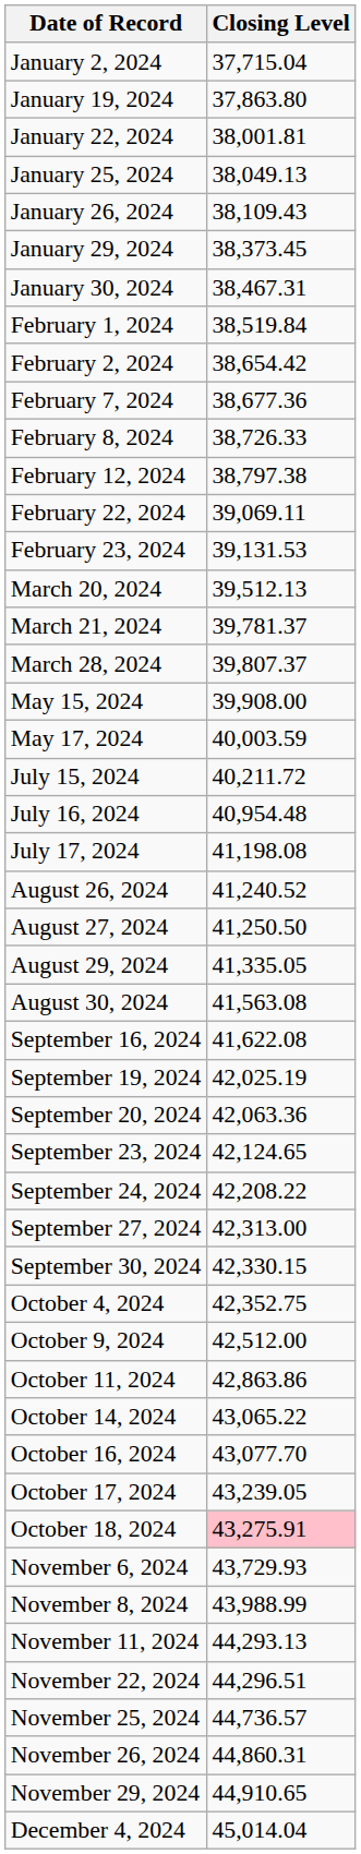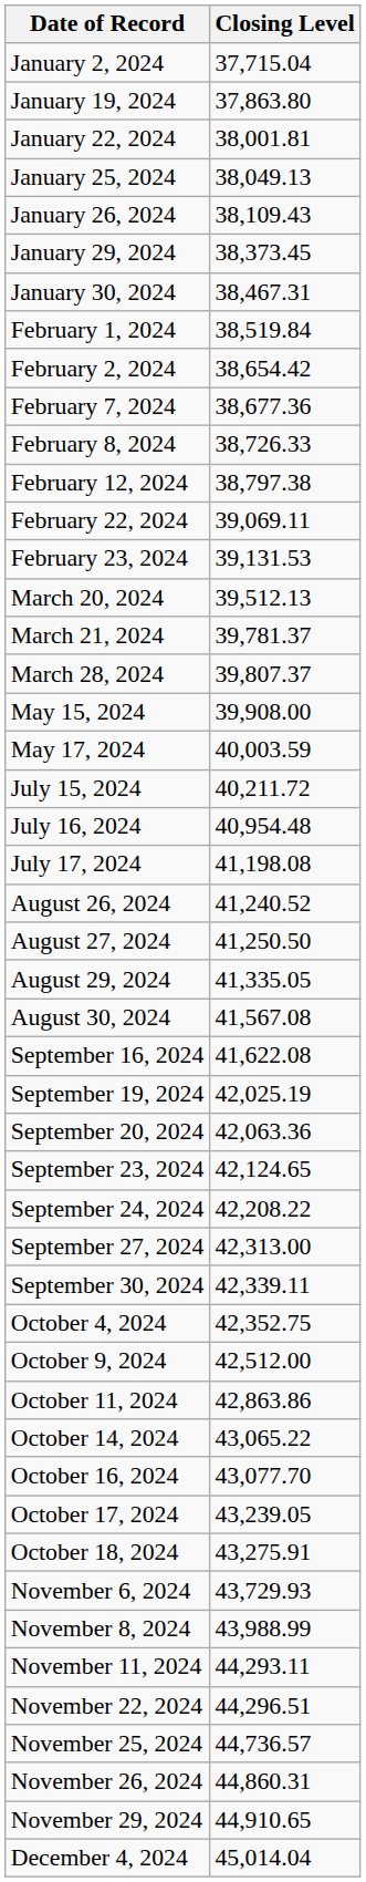August 30, 2024 | Closing Level: 41,563.08 -> 41,567.08
September 30, 2024 | Closing Level: 42,330.15 -> 42,339.11
October 18, 2024 | Closing Level: pink background -> no background
November 11, 2024 | Closing Level: 44,293.13 -> 44,293.11
